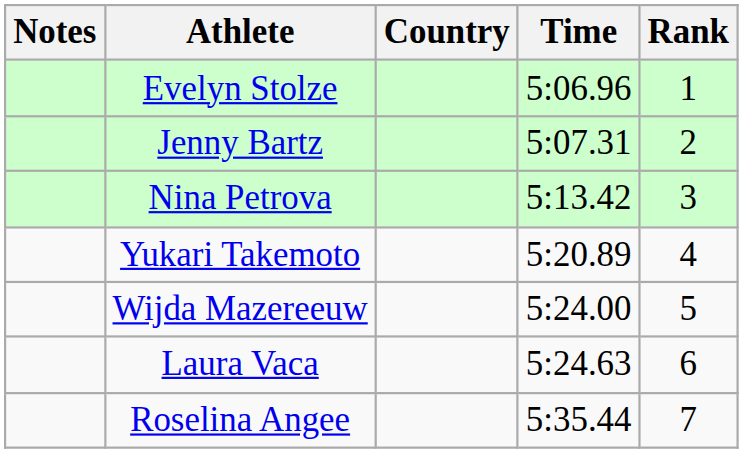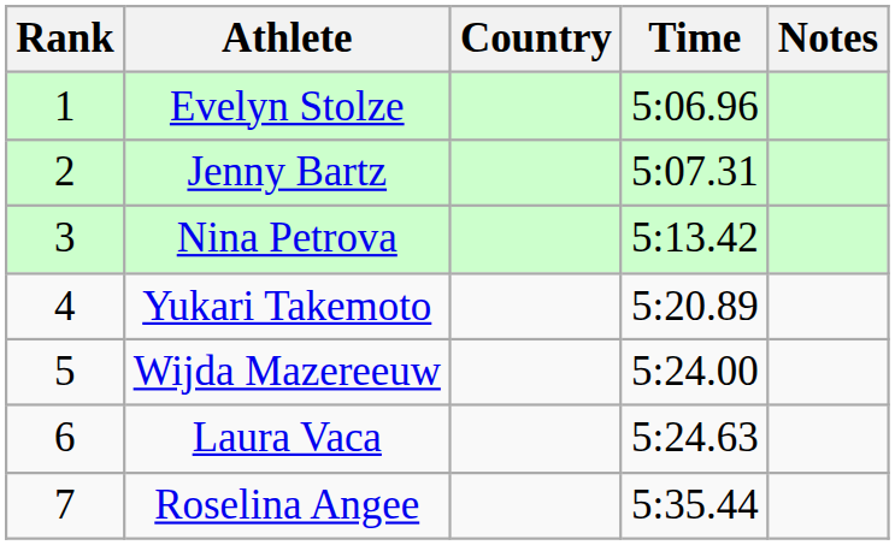columns swapped: Rank <-> Notes
